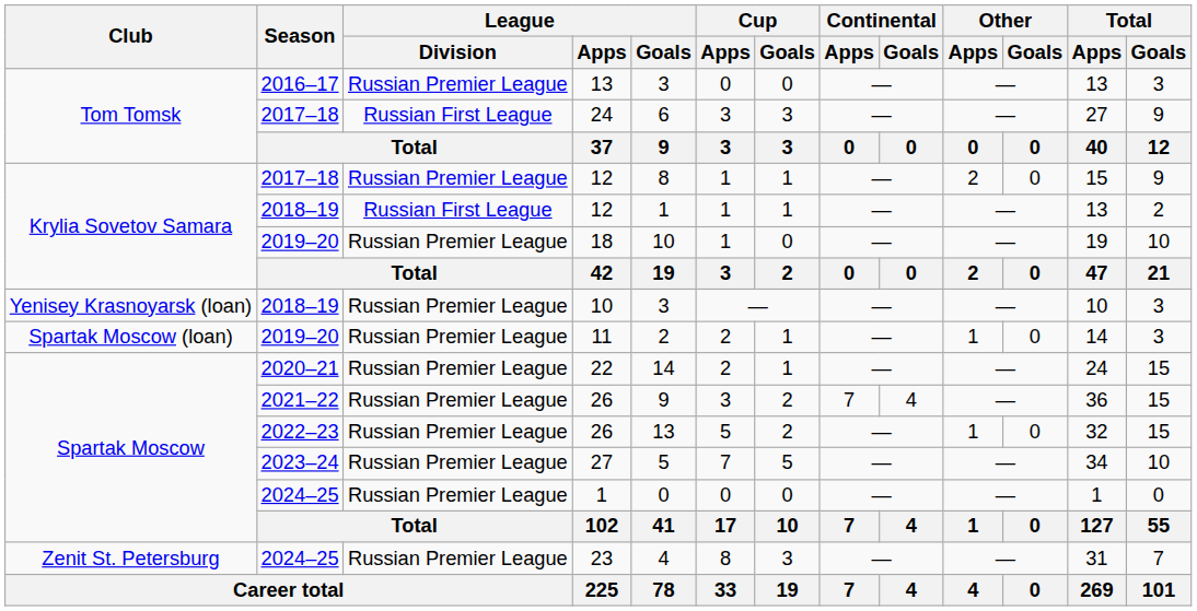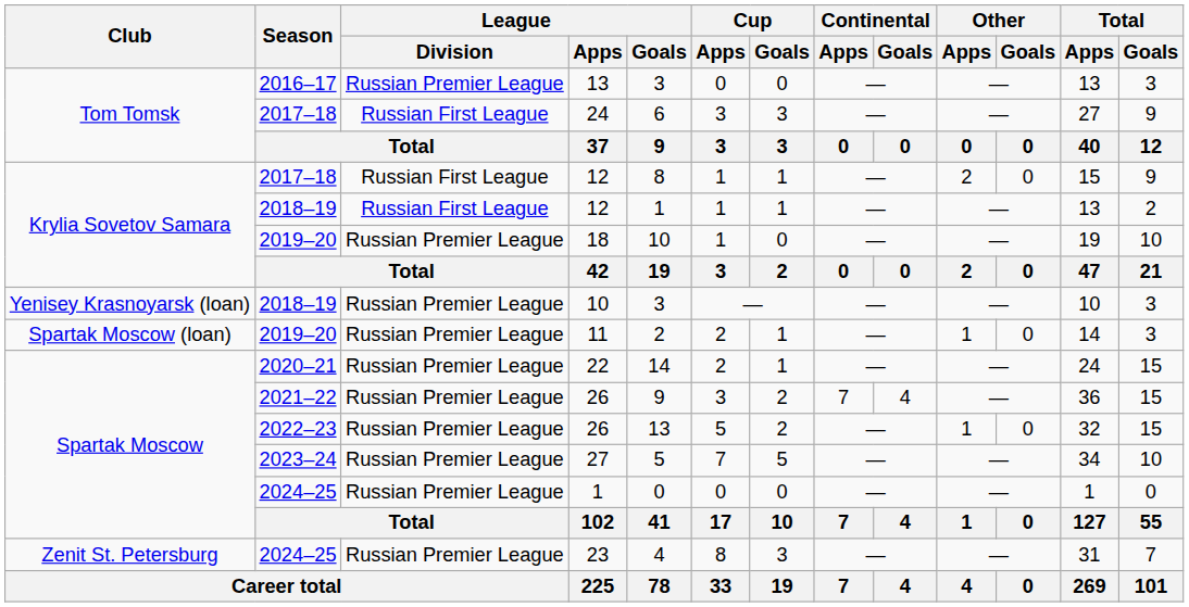2017–18 / 12 | League / Division: Russian Premier League -> Russian First League
